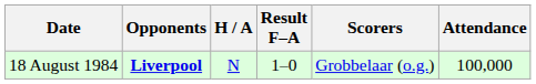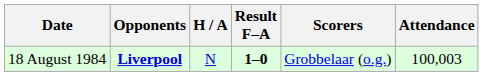18 August 1984 | Result F–A: normal -> bold
18 August 1984 | Attendance: 100,000 -> 100,003
